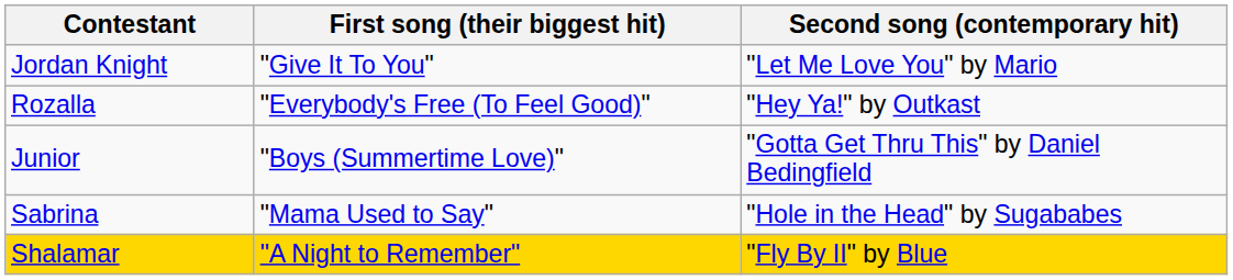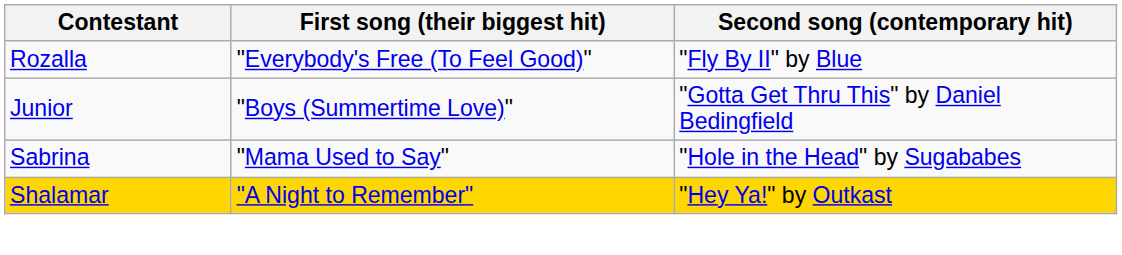- row: Jordan Knight | "Give It To You" | "Let Me Love You" by Mario
Rozalla | Second song (contemporary hit): "Hey Ya!" by Outkast -> "Fly By II" by Blue
Shalamar | Second song (contemporary hit): "Fly By II" by Blue -> "Hey Ya!" by Outkast
